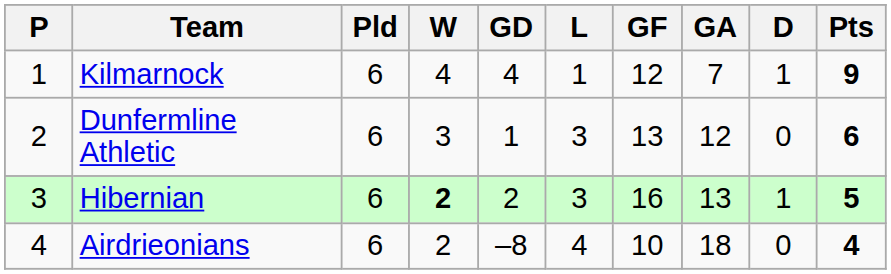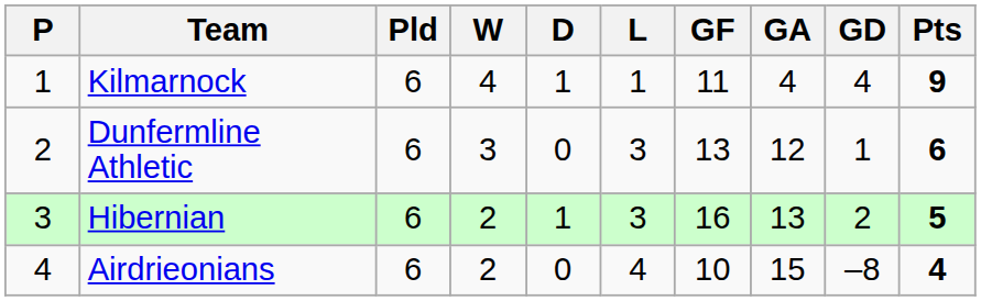columns swapped: D <-> GD
Kilmarnock | GF: 12 -> 11
Kilmarnock | GA: 7 -> 4
Hibernian | W: bold -> normal
Airdrieonians | GA: 18 -> 15
